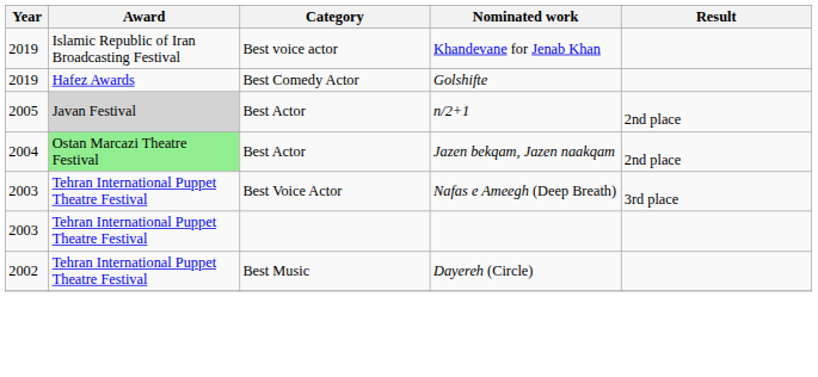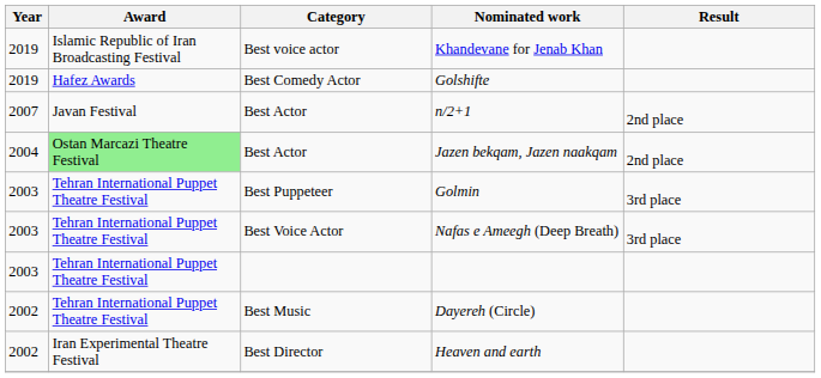n/2+1 | Year: 2005 -> 2007
n/2+1 | Award: lightgrey background -> no background
+ row: 2003 | Tehran International Puppet Theatre Festival | Best Puppeteer | Golmin | 3rd place
+ row: 2002 | Iran Experimental Theatre Festival | Best Director | Heaven and earth
